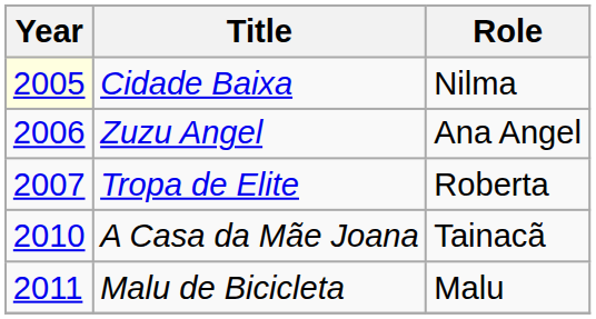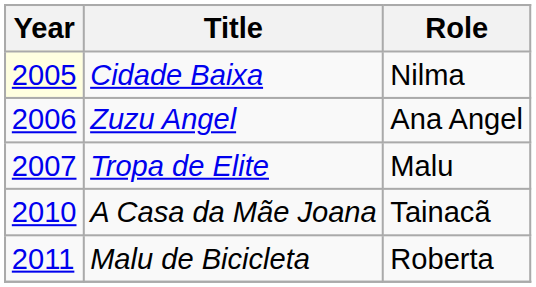Tropa de Elite | Role: Roberta -> Malu
Malu de Bicicleta | Role: Malu -> Roberta
